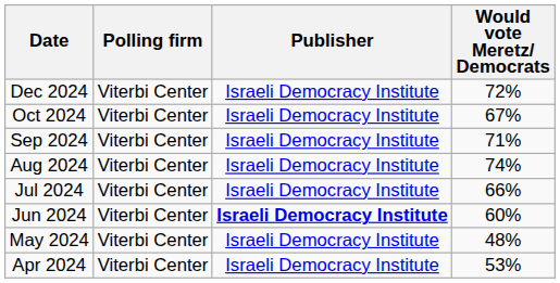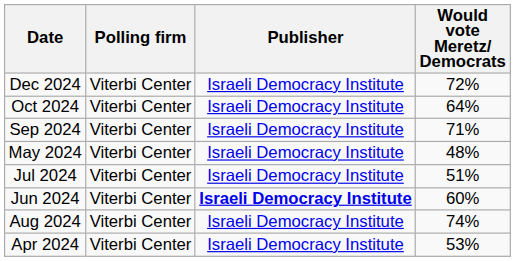Oct 2024 | Would vote Meretz/ Democrats: 67% -> 64%
rows swapped: Aug 2024 <-> May 2024
Jul 2024 | Would vote Meretz/ Democrats: 66% -> 51%
